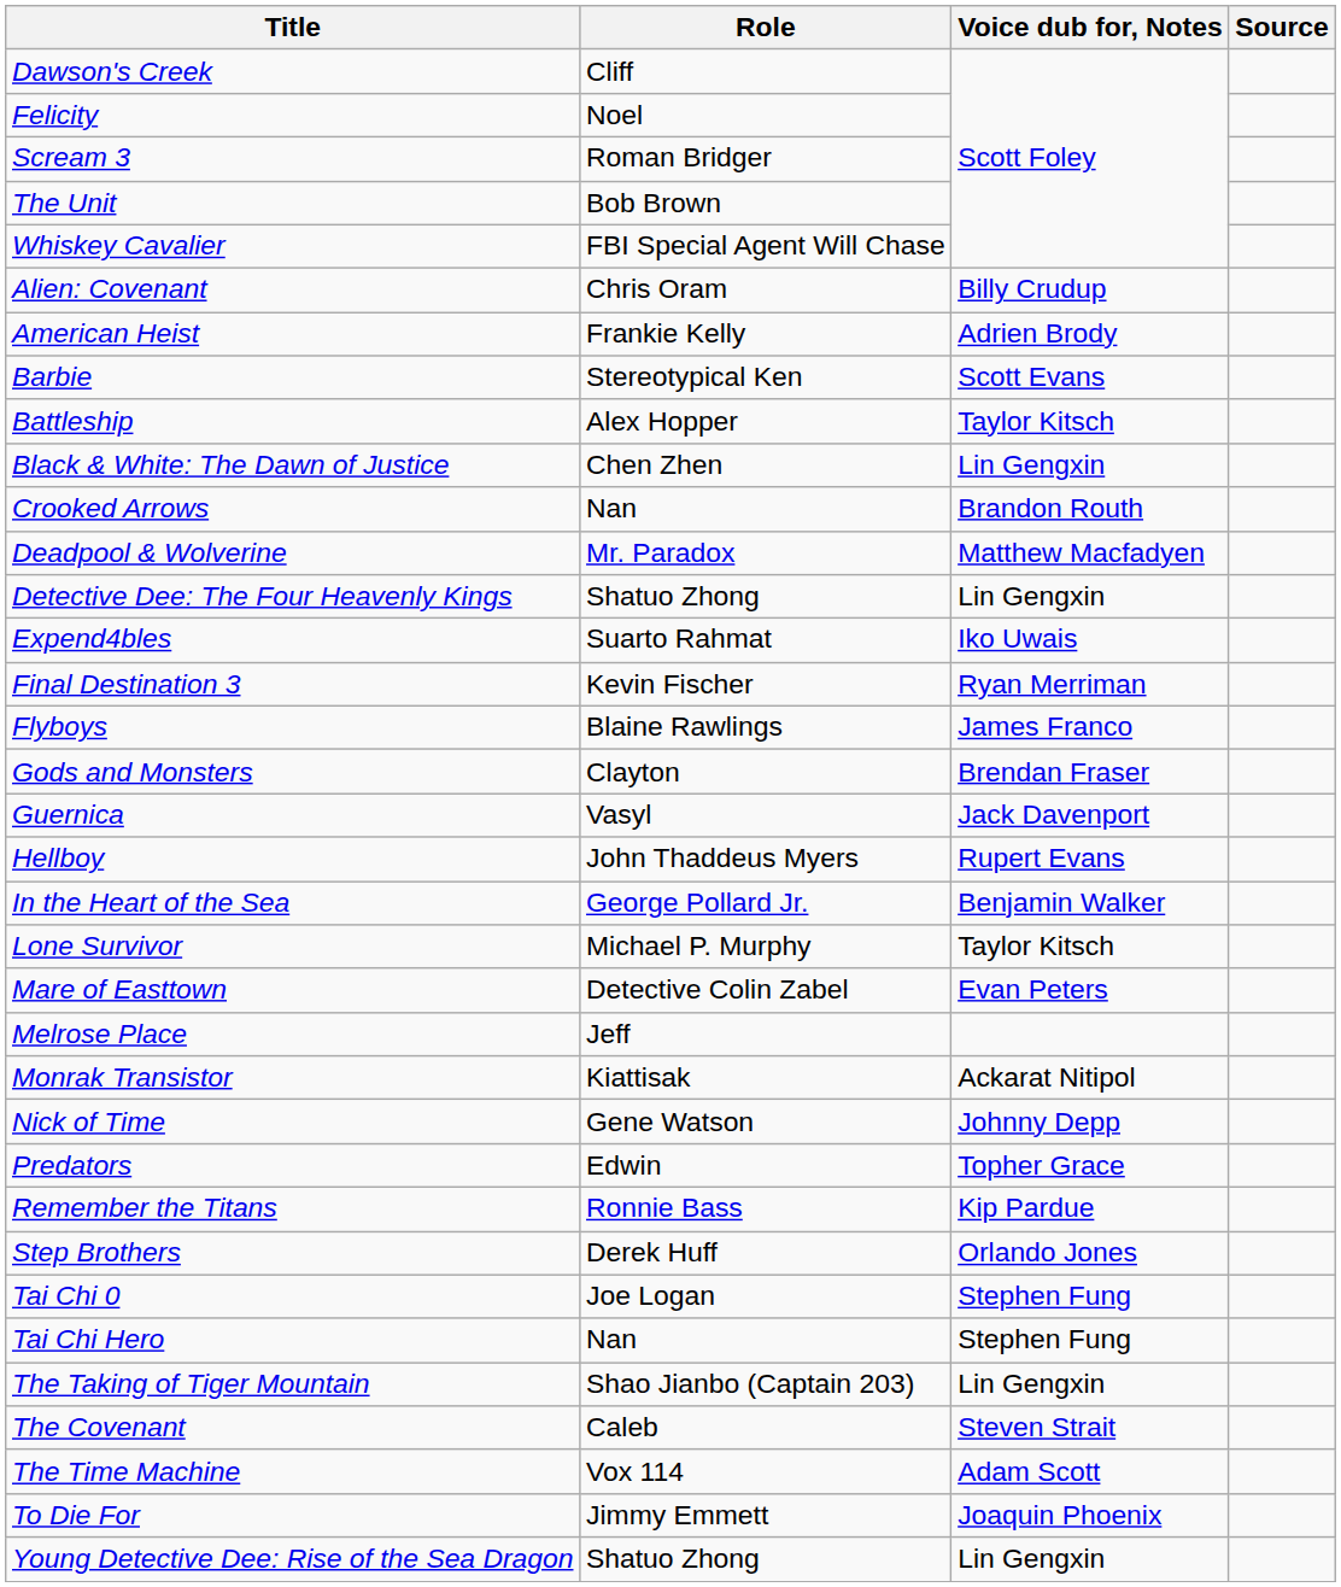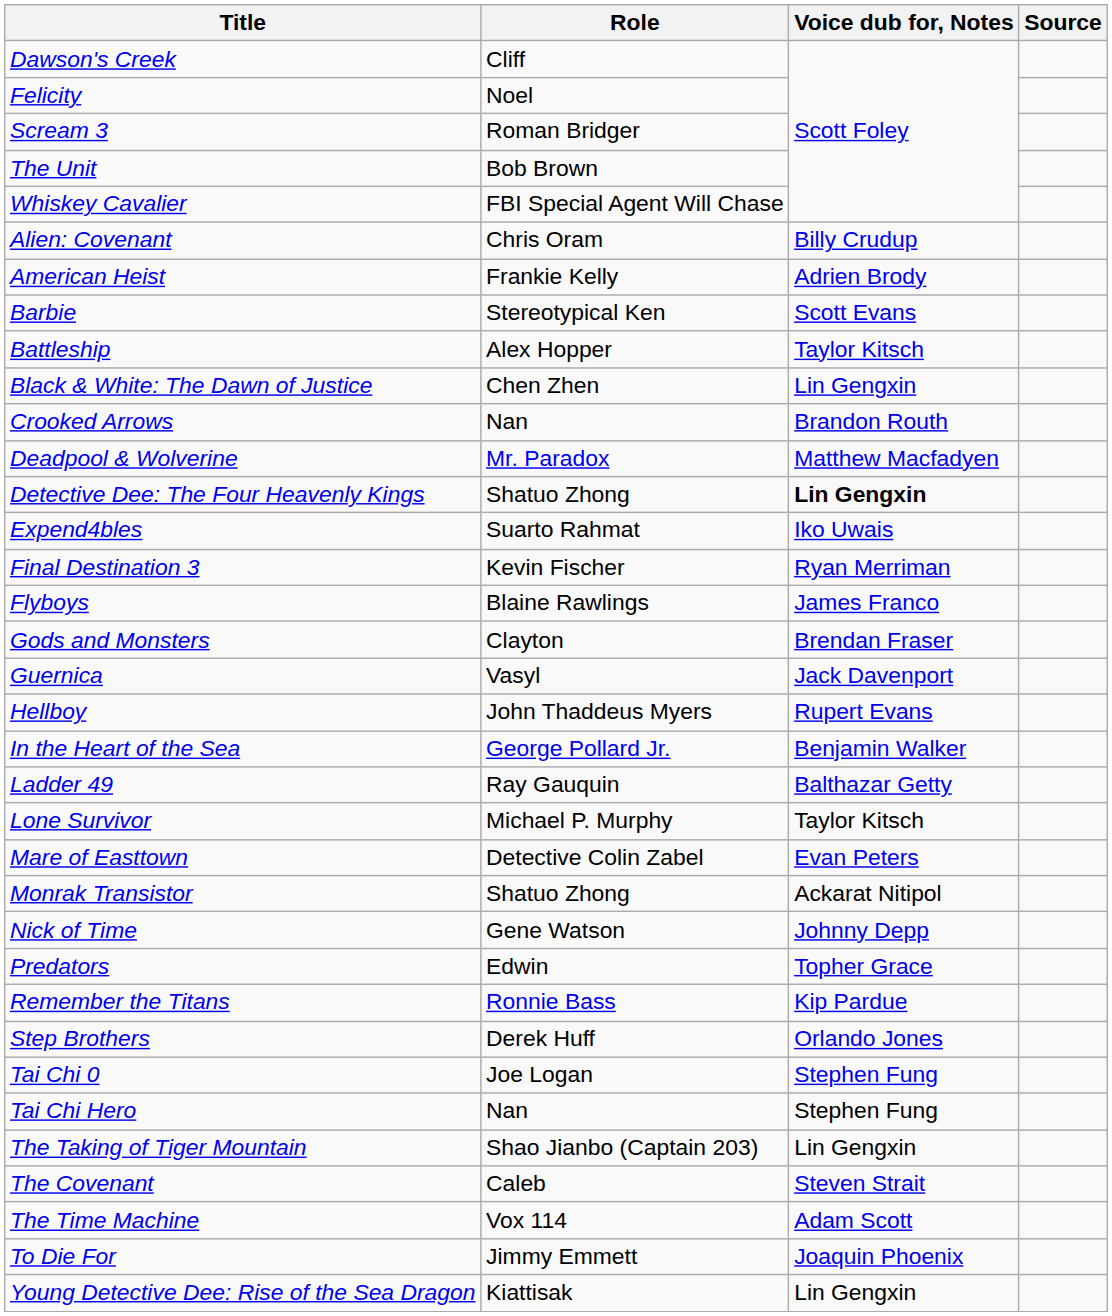Detective Dee: The Four Heavenly Kings | Voice dub for, Notes: normal -> bold
+ row: Ladder 49 | Ray Gauquin | Balthazar Getty
- row: Melrose Place | Jeff
Monrak Transistor | Role: Kiattisak -> Shatuo Zhong
Young Detective Dee: Rise of the Sea Dragon | Role: Shatuo Zhong -> Kiattisak
